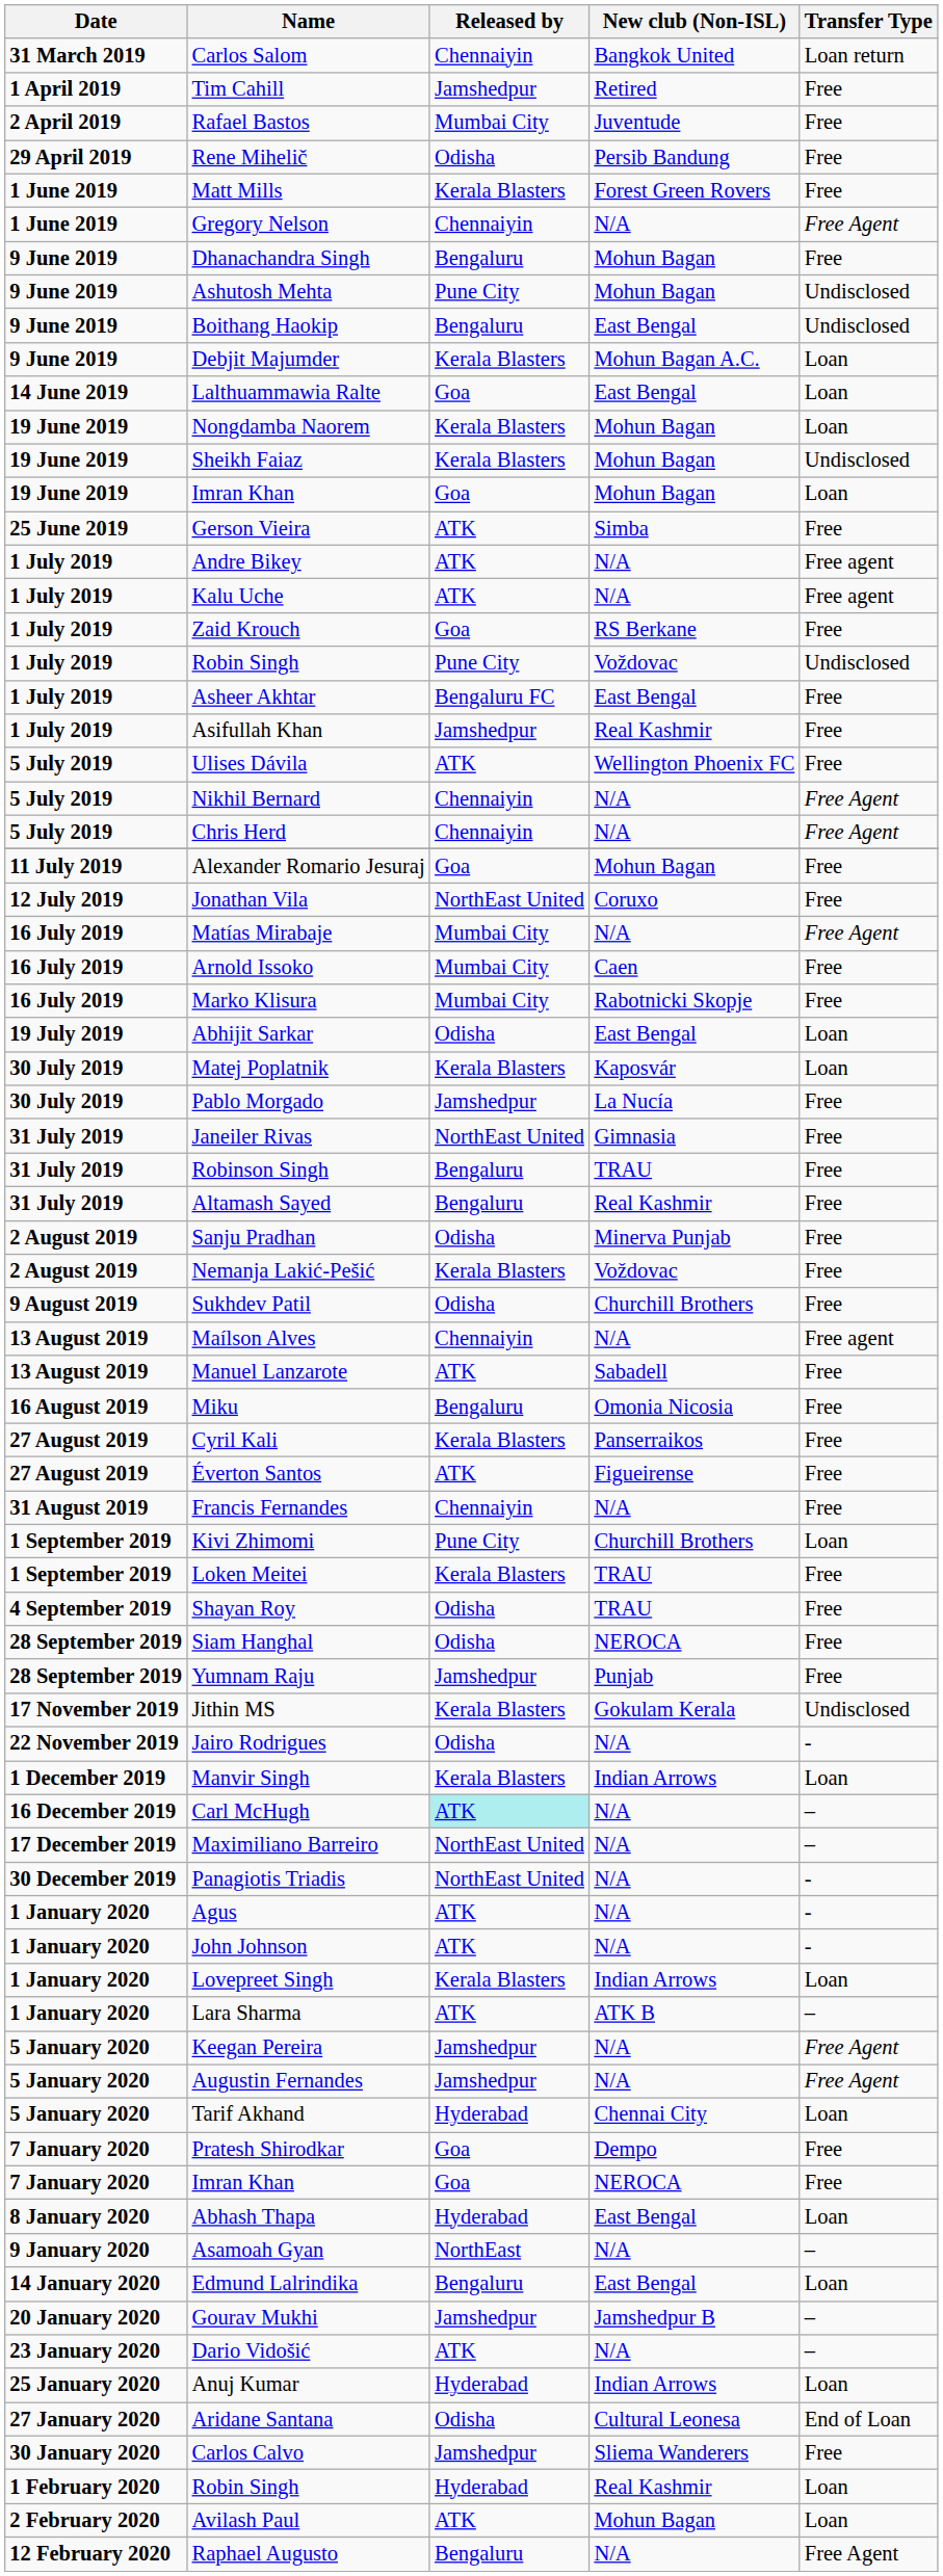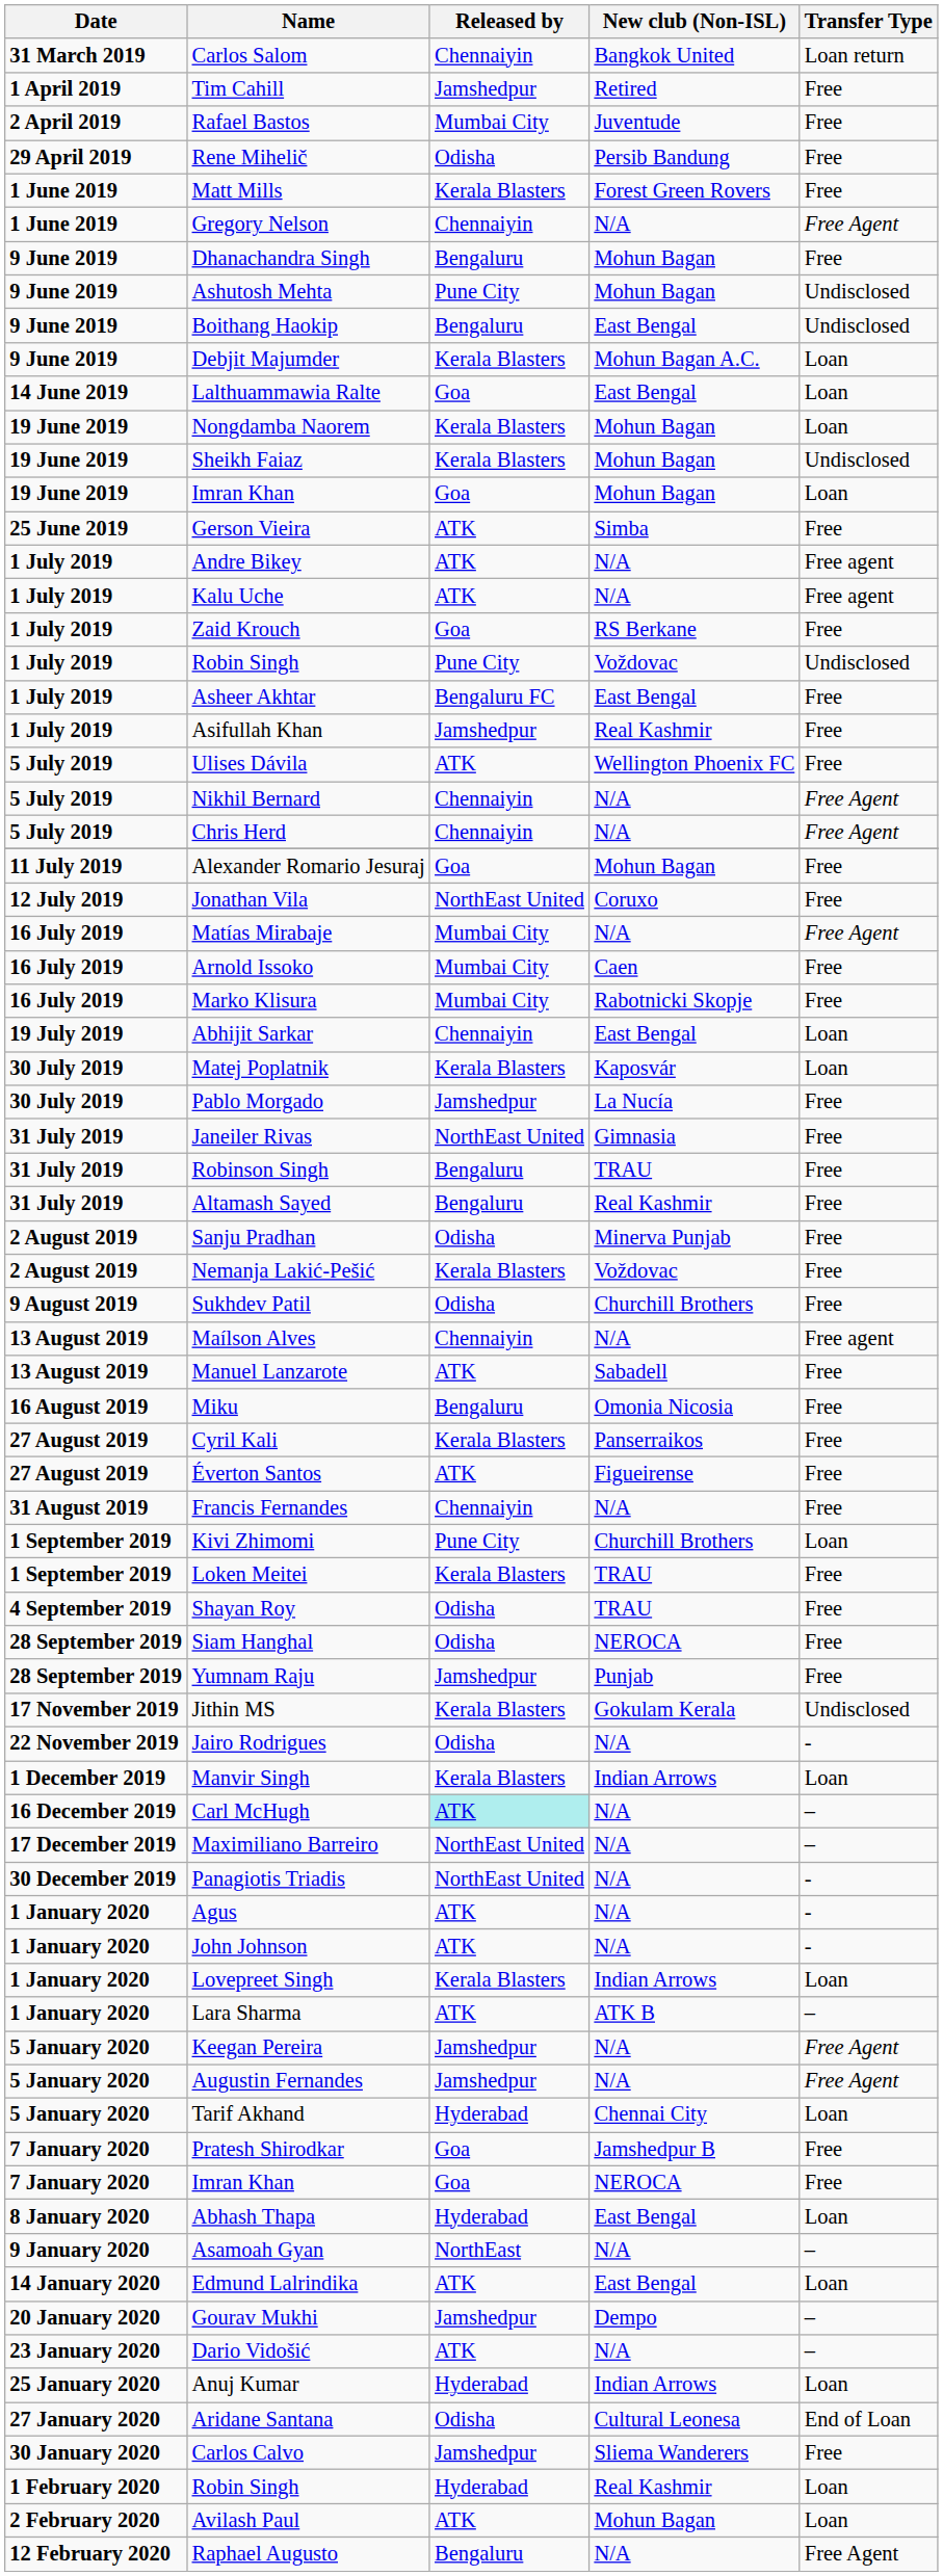Abhijit Sarkar | Released by: Odisha -> Chennaiyin
Pratesh Shirodkar | New club (Non-ISL): Dempo -> Jamshedpur B
Edmund Lalrindika | Released by: Bengaluru -> ATK
Gourav Mukhi | New club (Non-ISL): Jamshedpur B -> Dempo
